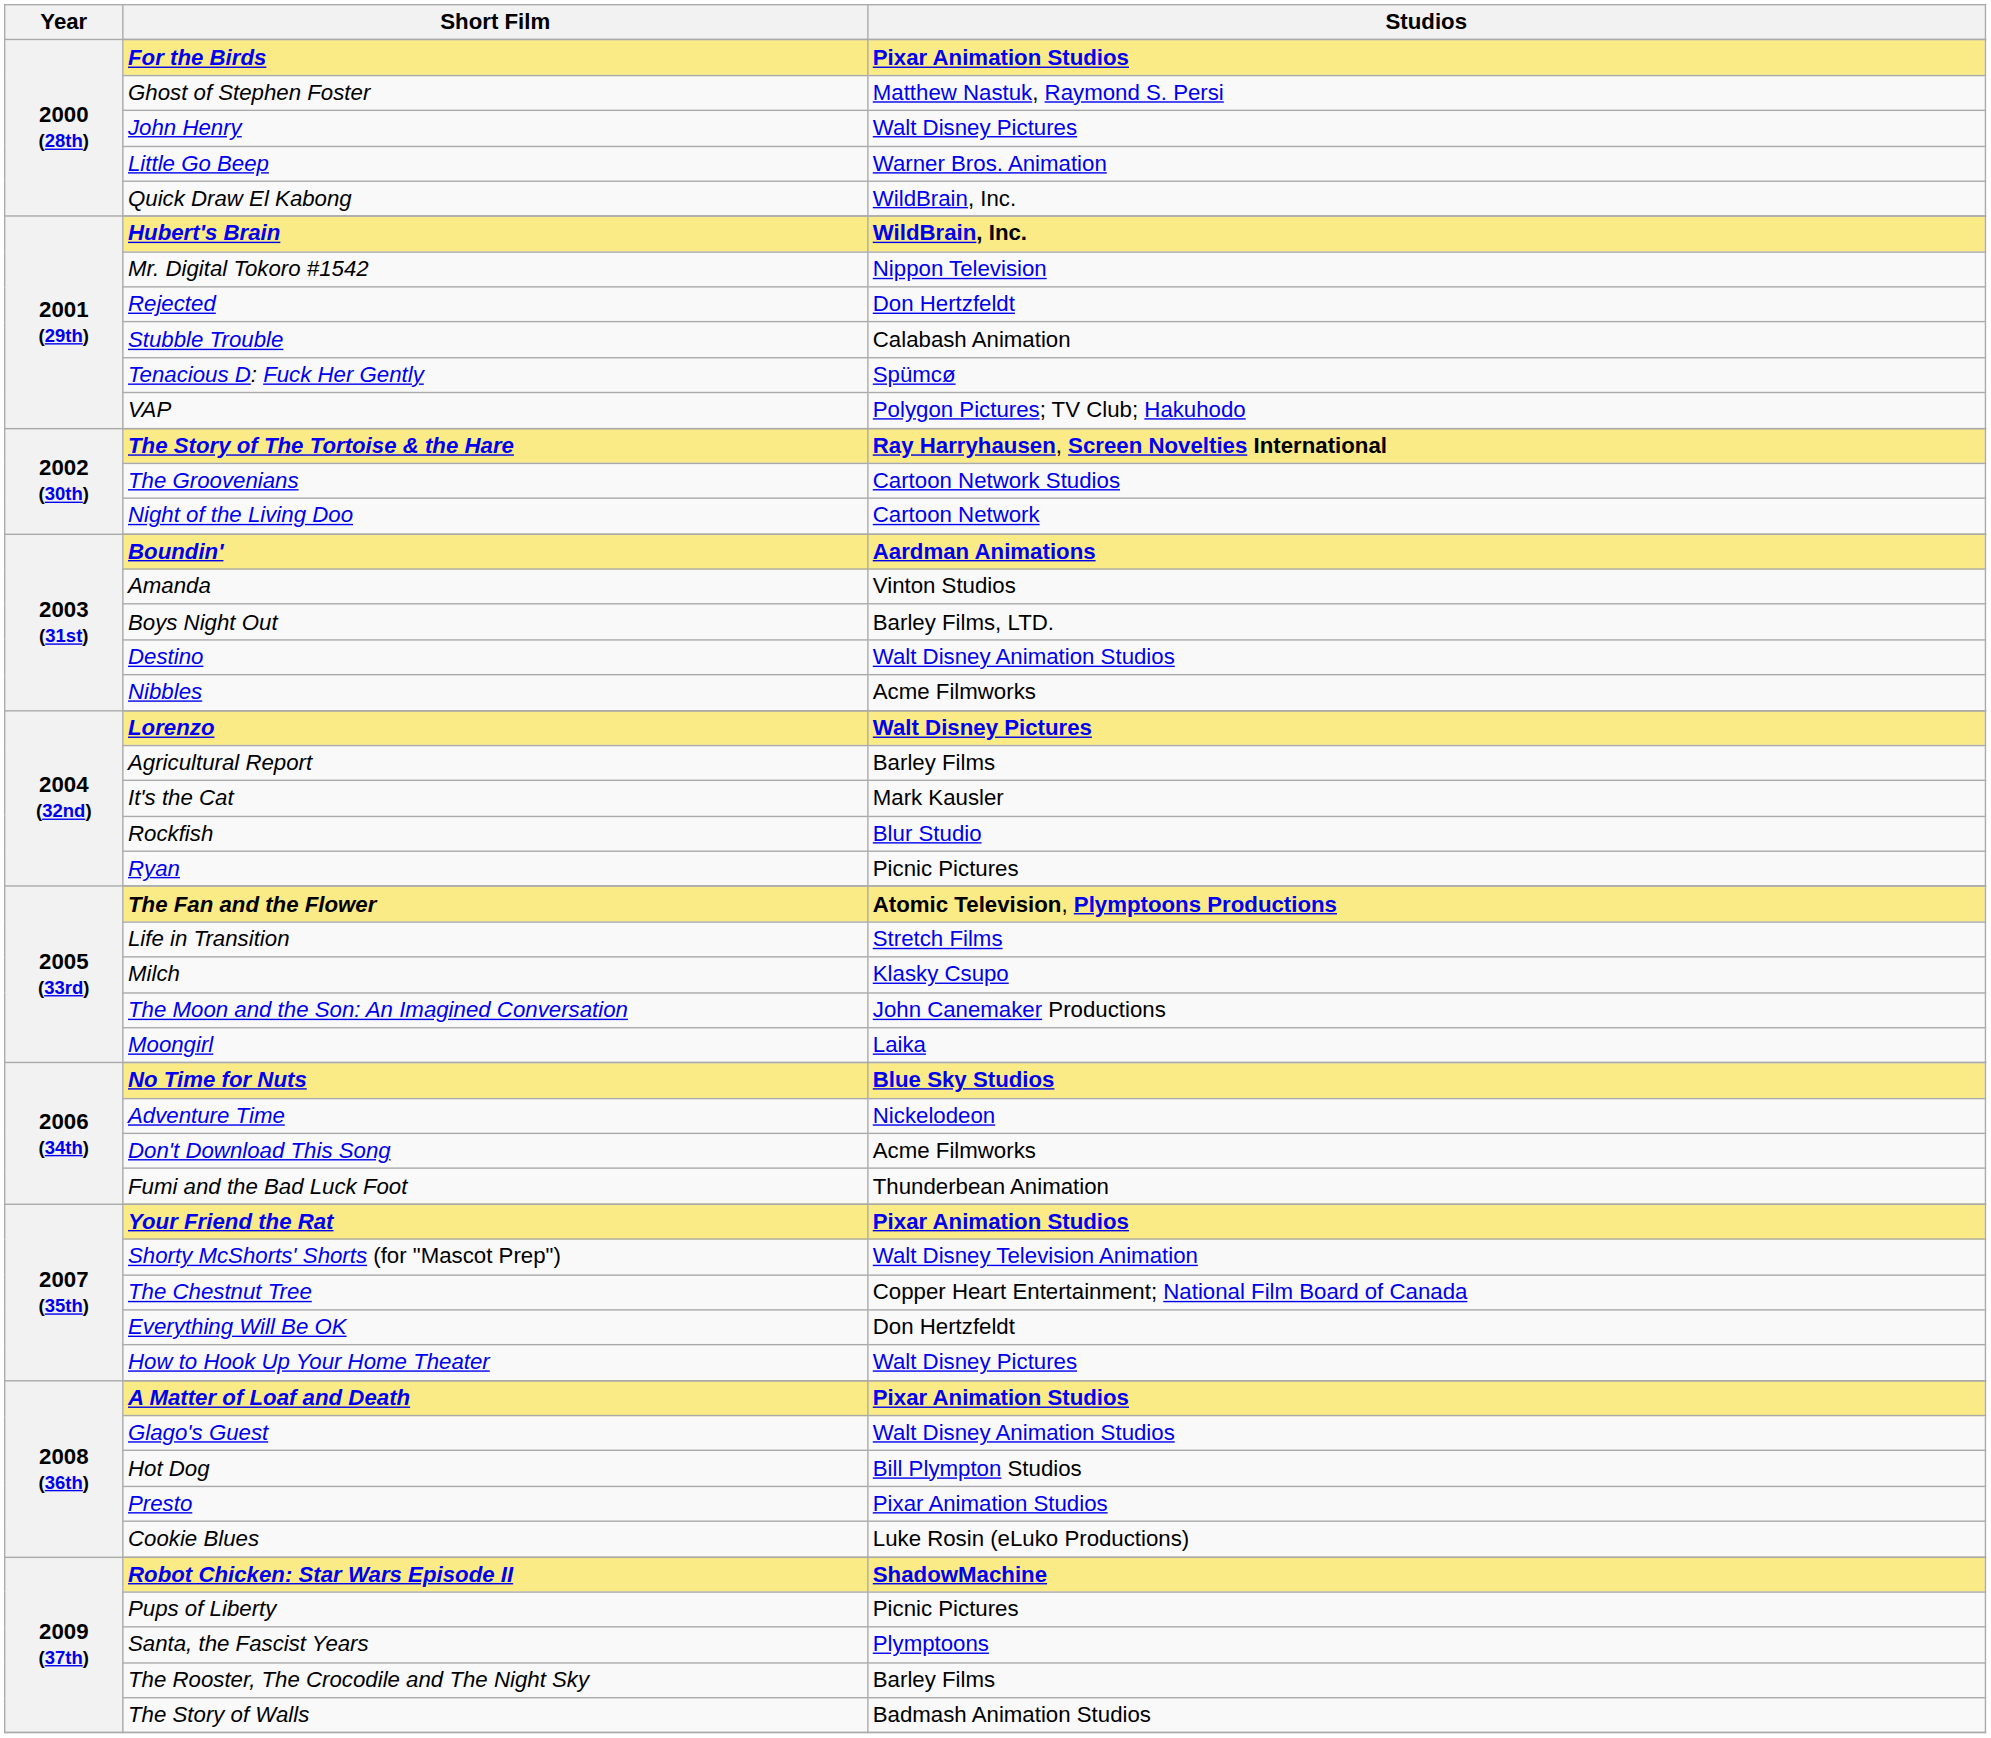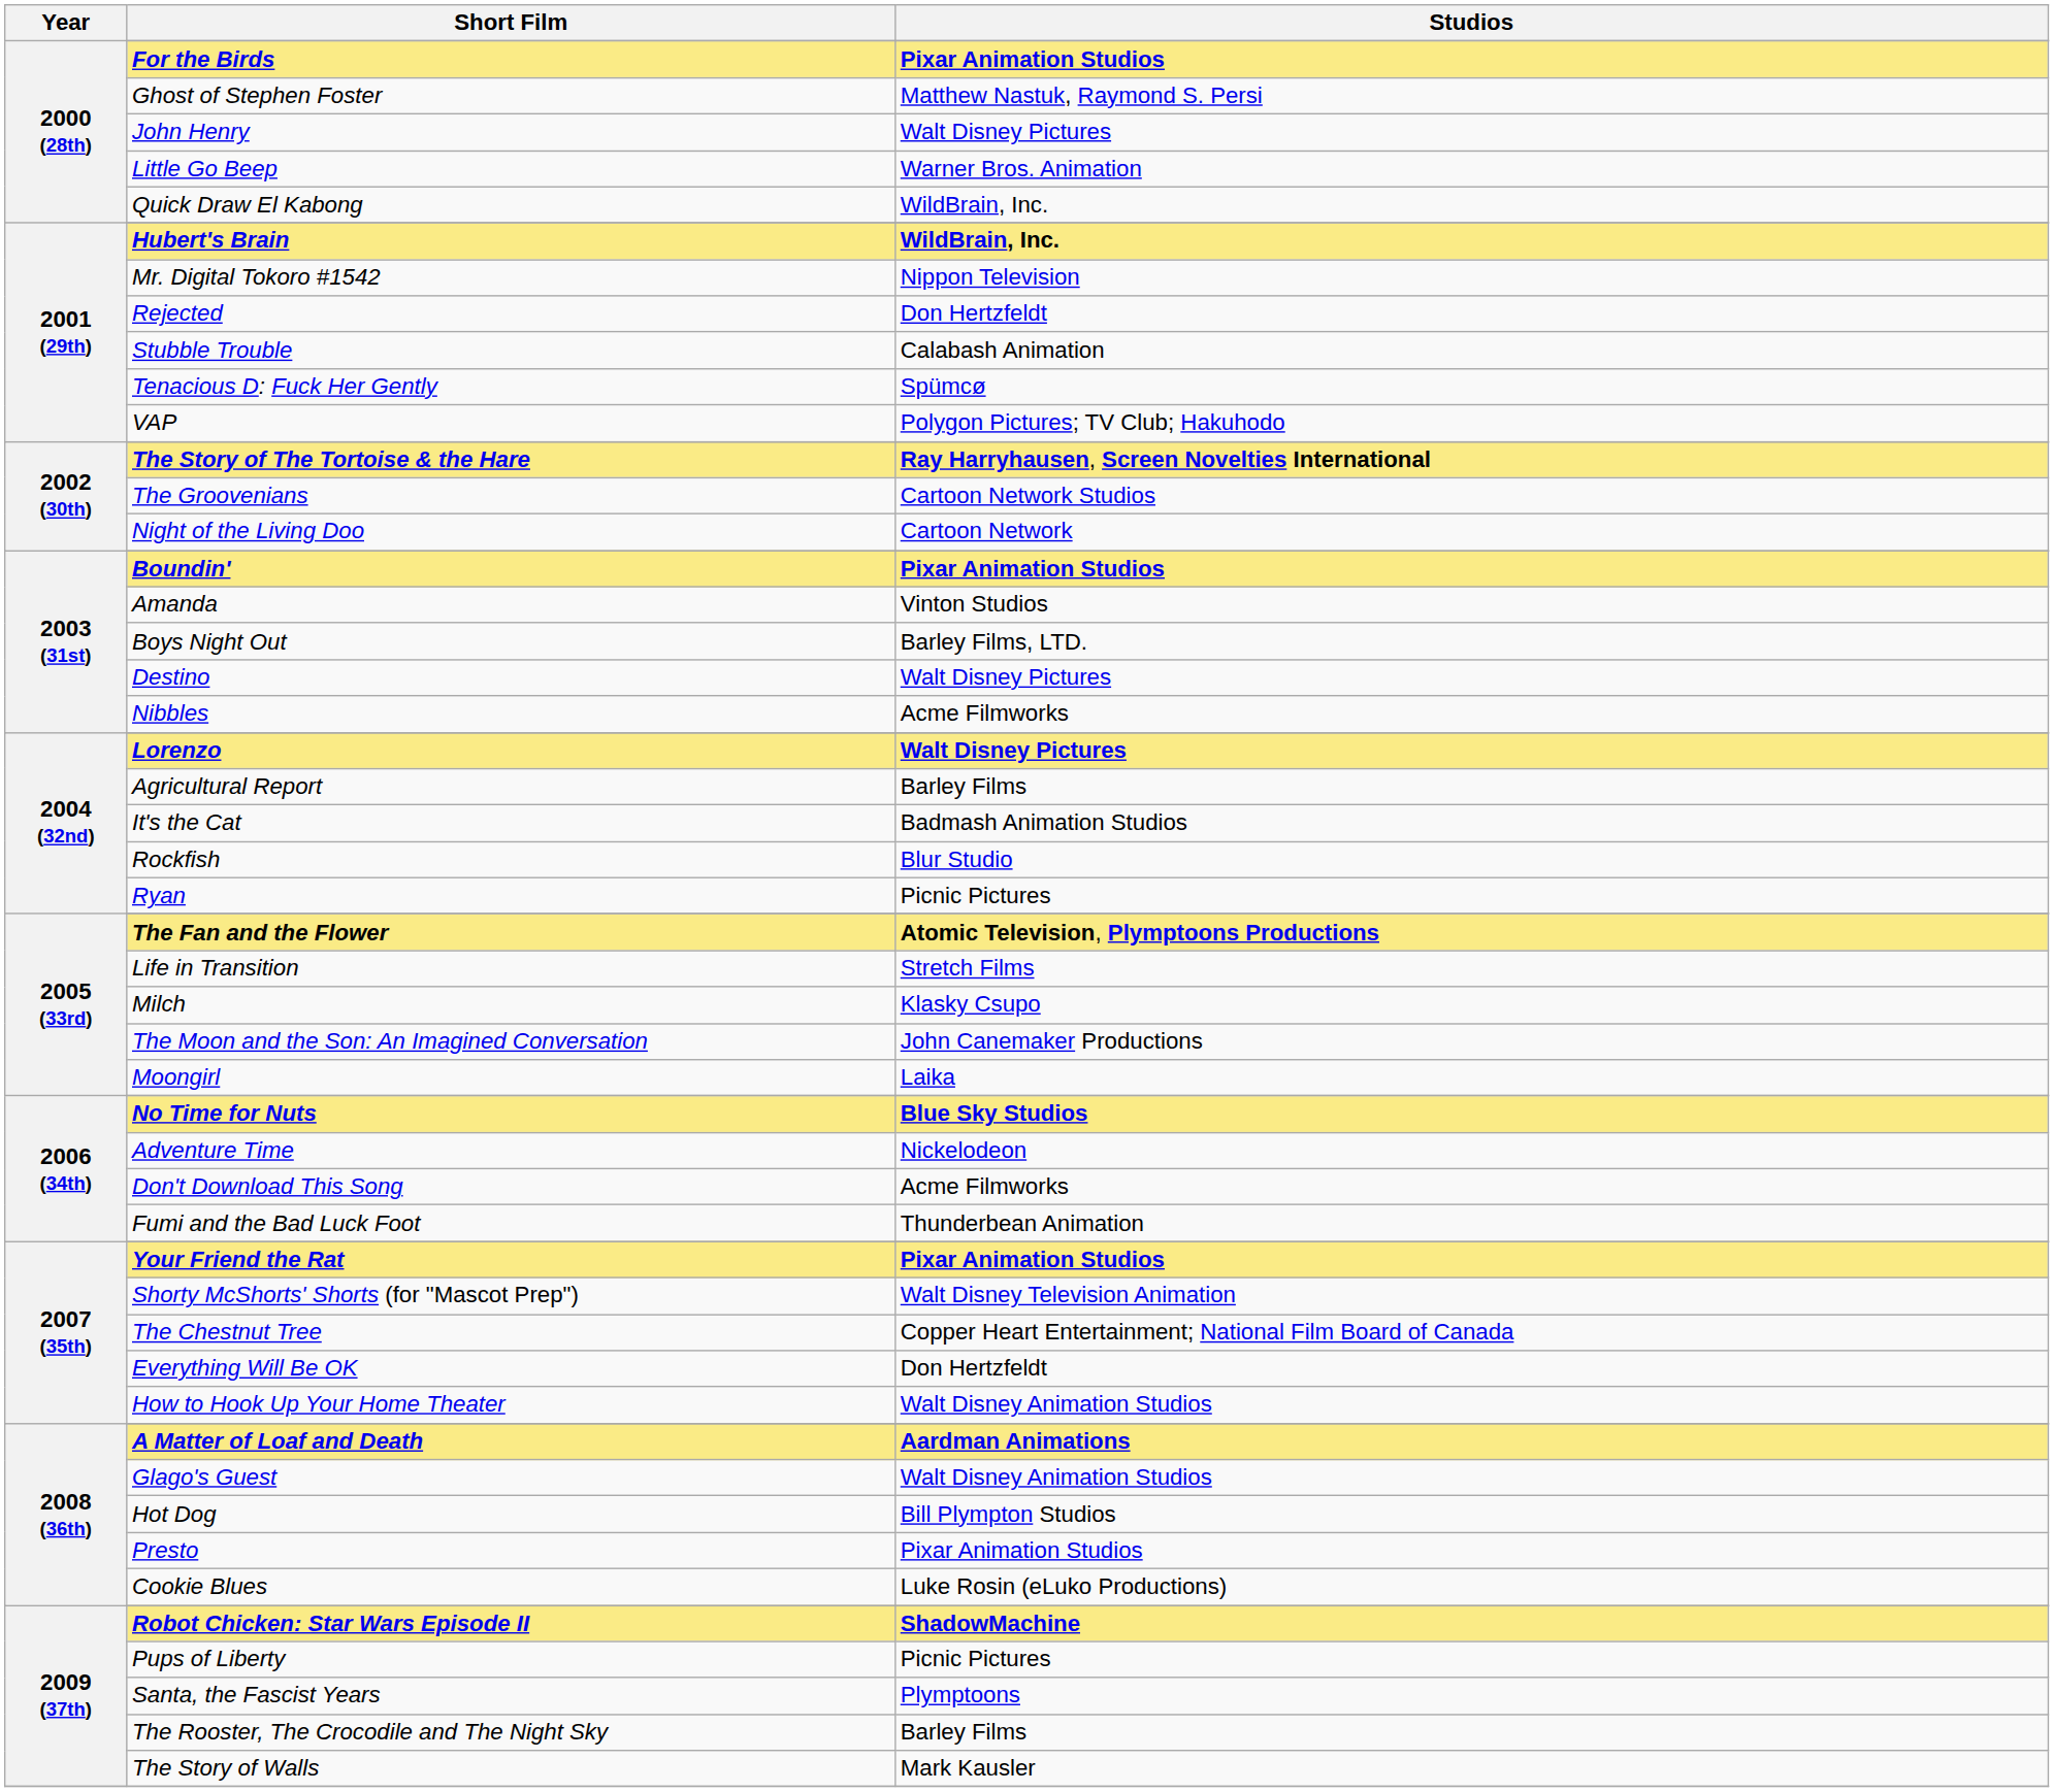Boundin' | Studios: Aardman Animations -> Pixar Animation Studios
Destino | Studios: Walt Disney Animation Studios -> Walt Disney Pictures
It's the Cat | Studios: Mark Kausler -> Badmash Animation Studios
How to Hook Up Your Home Theater | Studios: Walt Disney Pictures -> Walt Disney Animation Studios
A Matter of Loaf and Death | Studios: Pixar Animation Studios -> Aardman Animations
The Story of Walls | Studios: Badmash Animation Studios -> Mark Kausler
